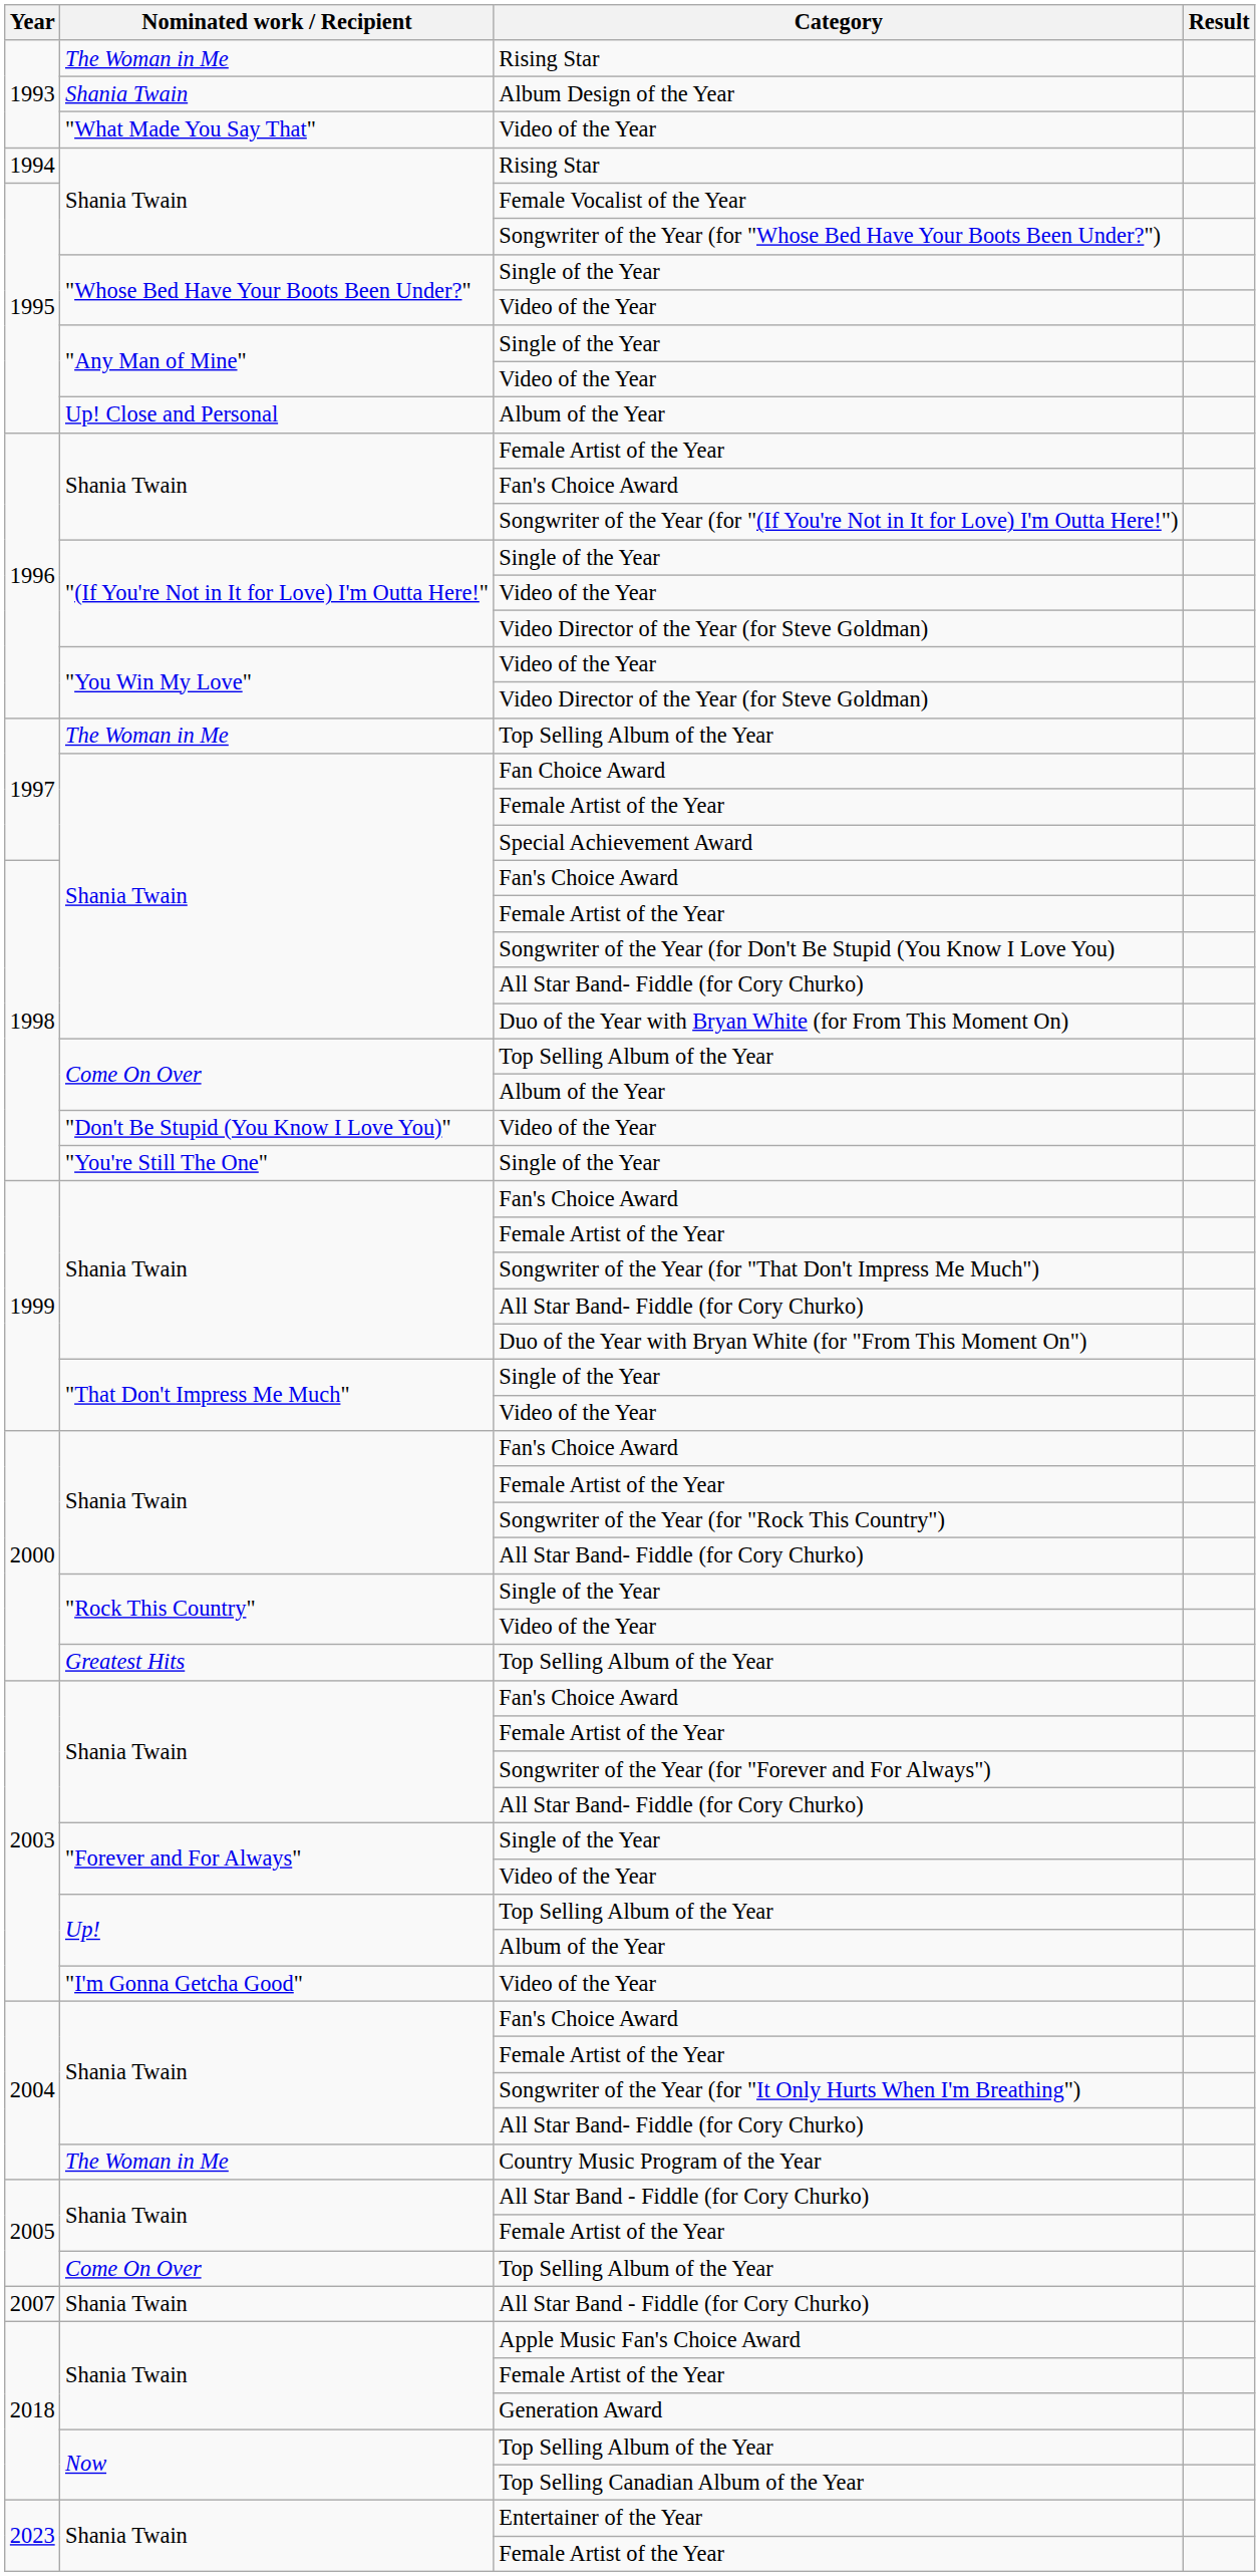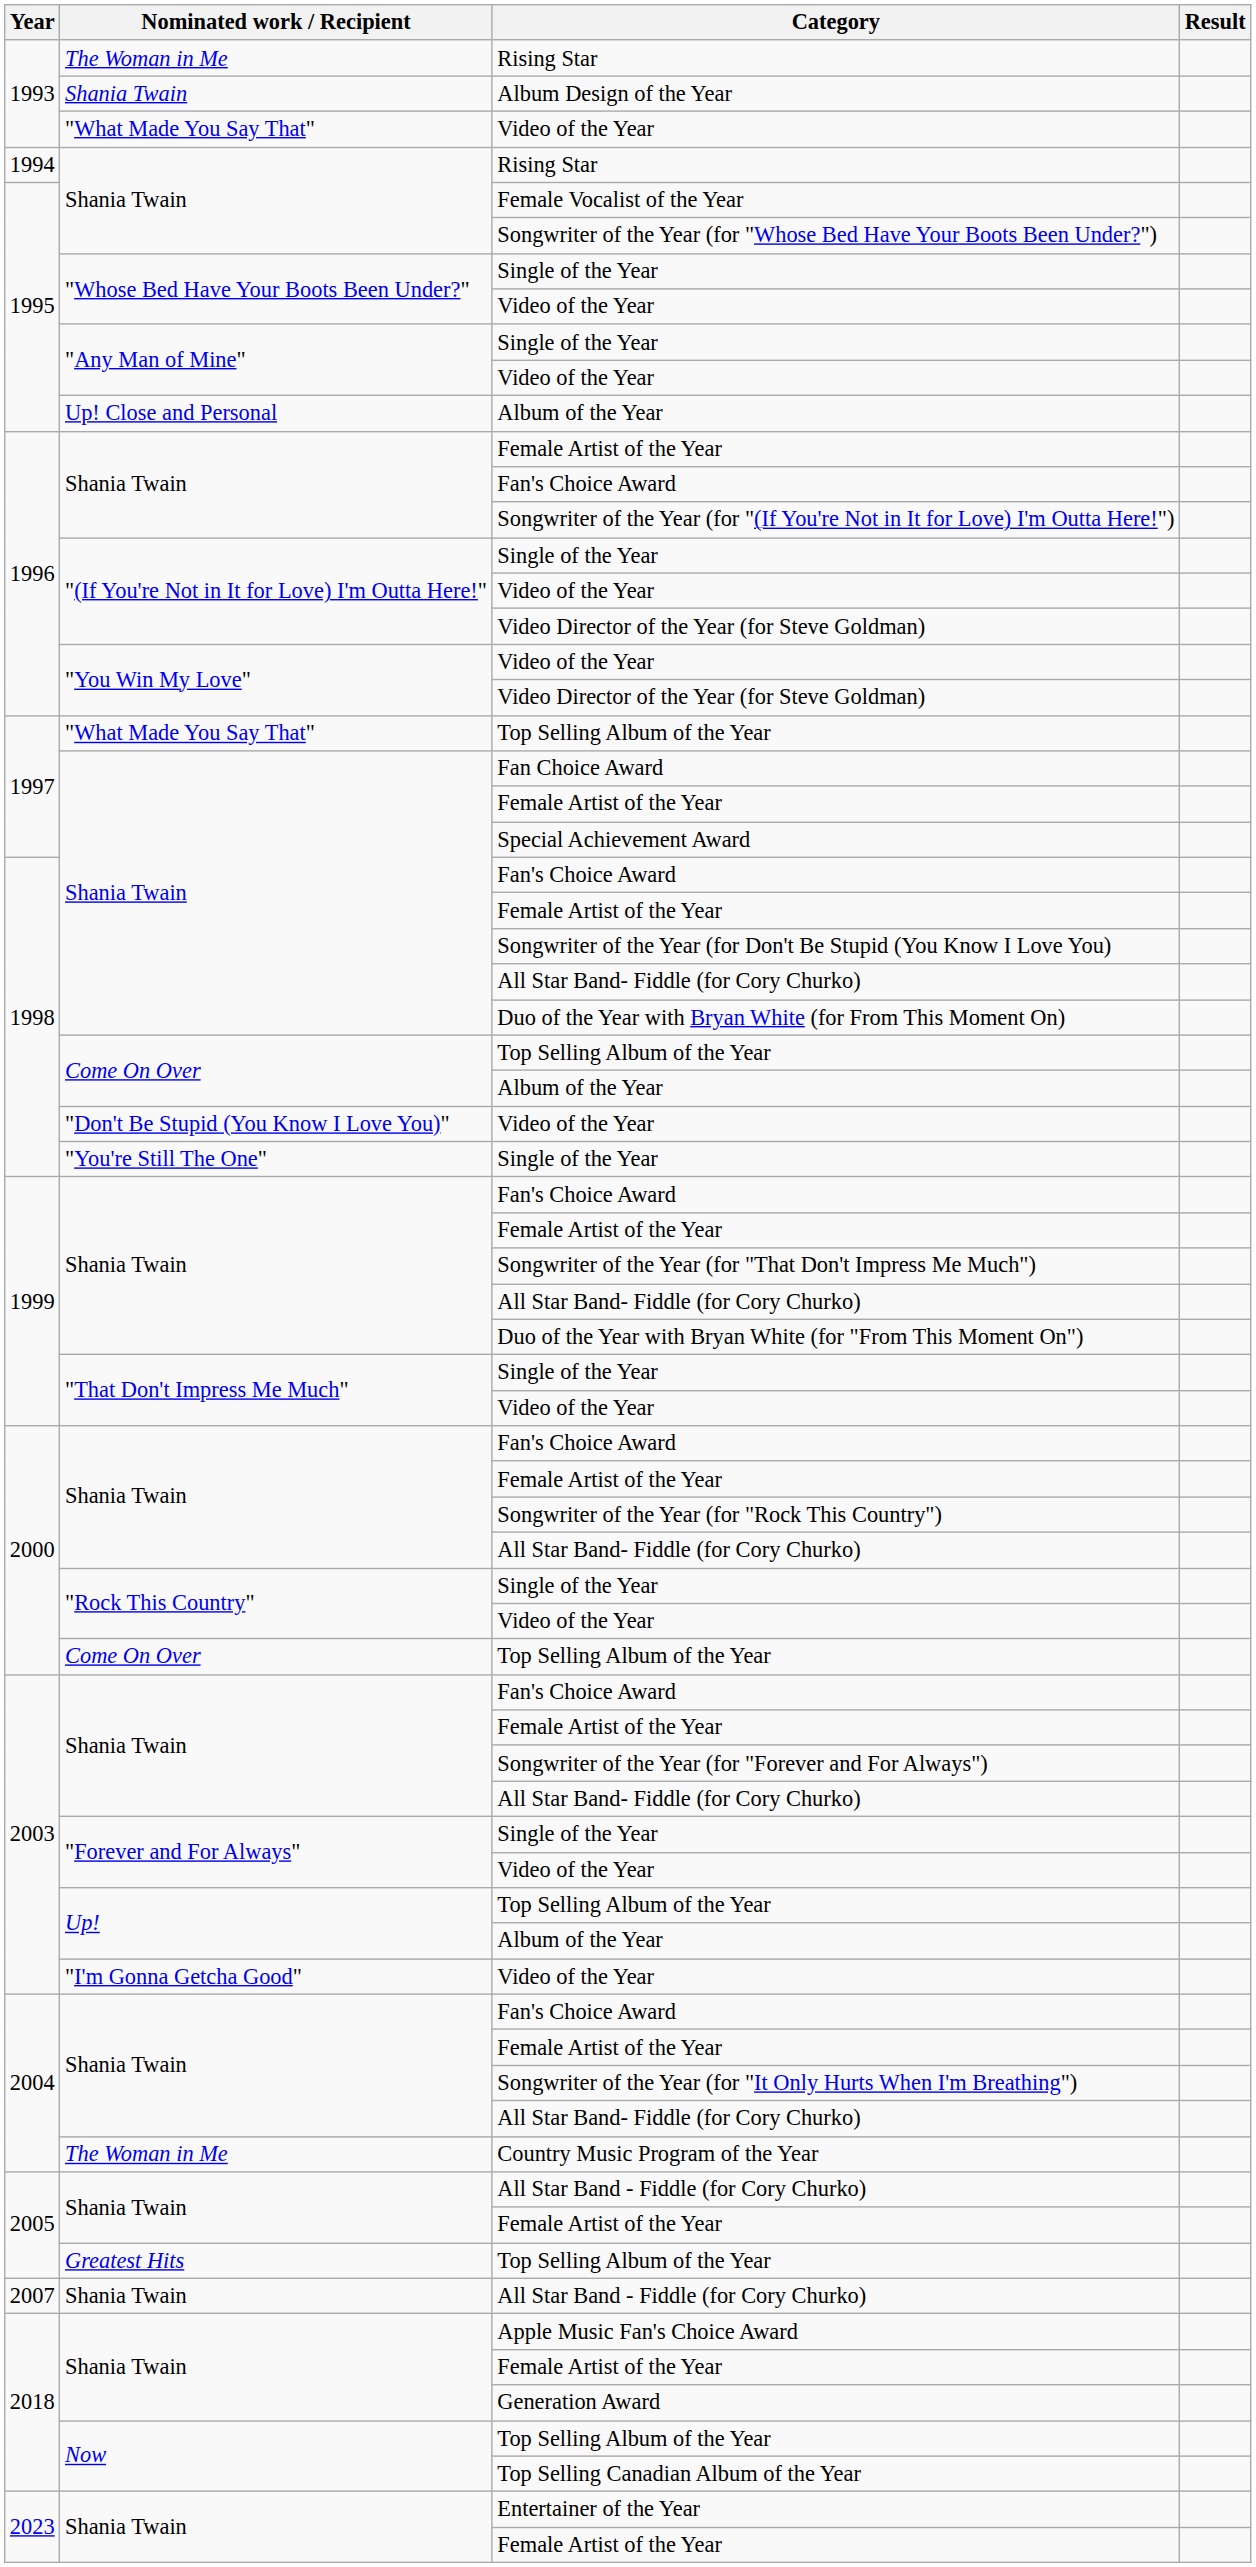1997 / Top Selling Album of the Year | Nominated work / Recipient: The Woman in Me -> "What Made You Say That"
2000 / Top Selling Album of the Year | Nominated work / Recipient: Greatest Hits -> Come On Over
2005 / Top Selling Album of the Year | Nominated work / Recipient: Come On Over -> Greatest Hits
